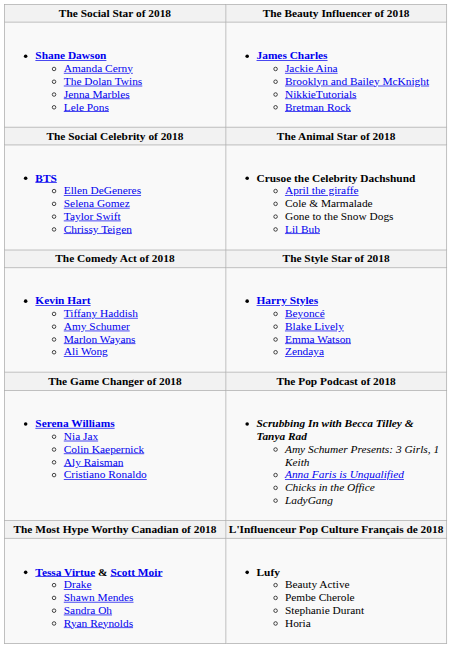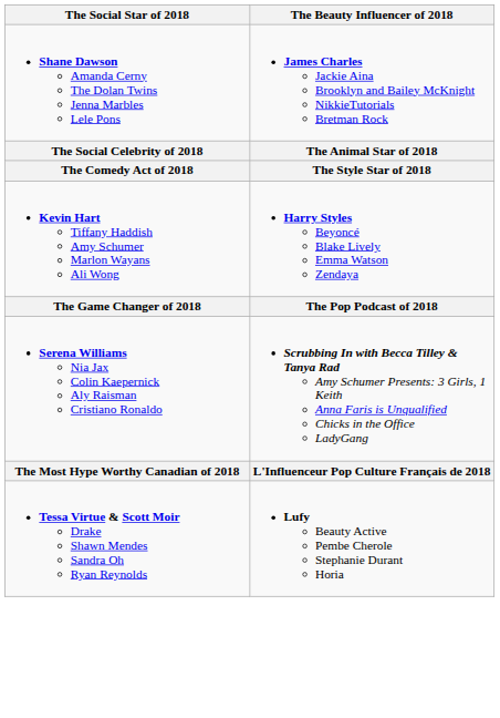- row: BTS Ellen DeGeneres Selena Gomez Taylor Swift Chrissy Teigen | Crusoe the Celebrity Dachshund April the giraffe Cole & Marmalade Gone to the Snow Dogs Lil Bub
